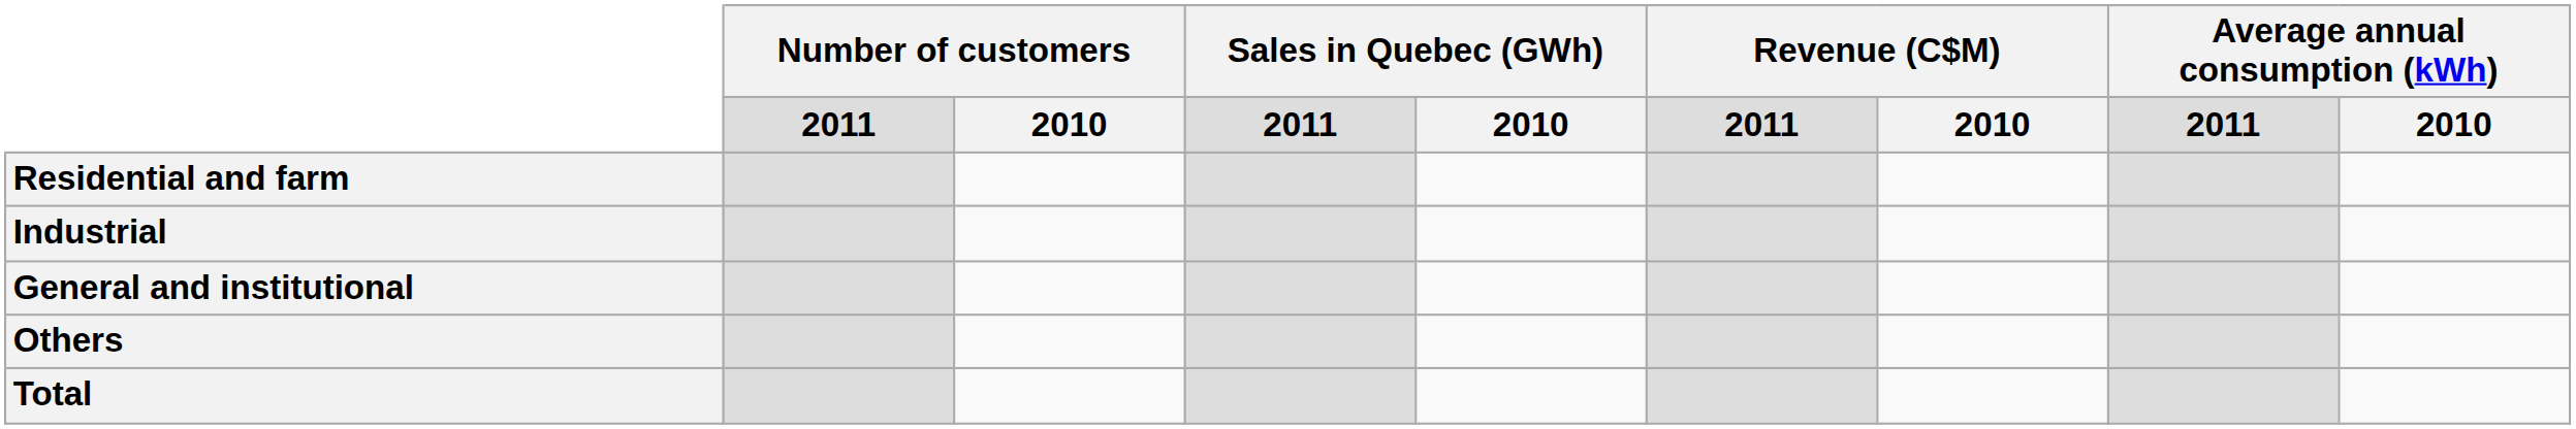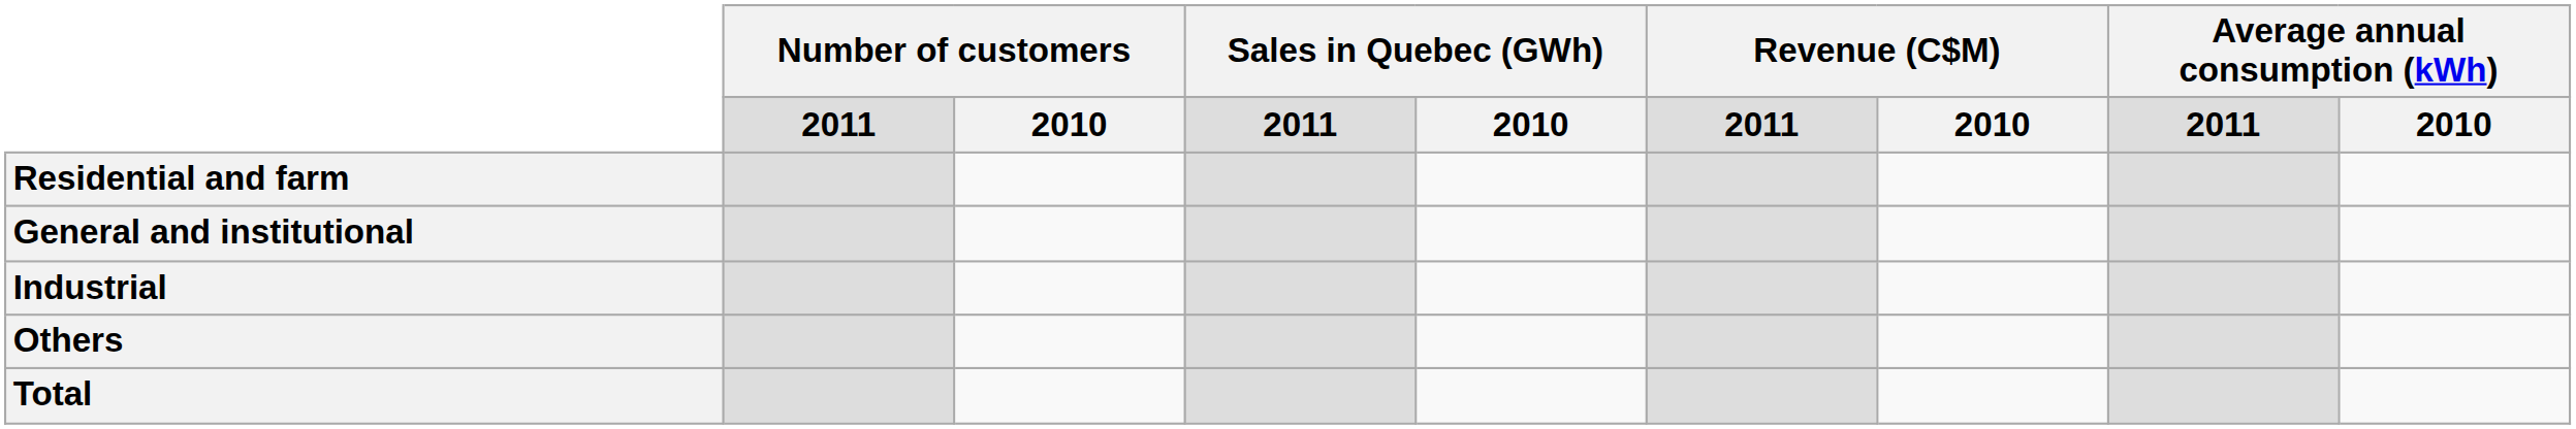rows swapped: General and institutional <-> Industrial
